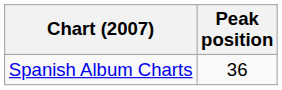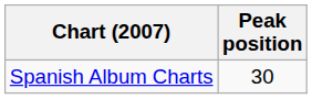Spanish Album Charts | Peak position: 36 -> 30
